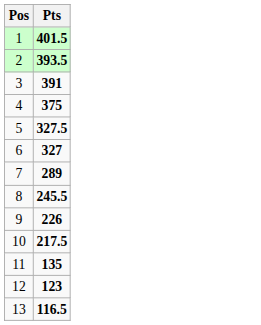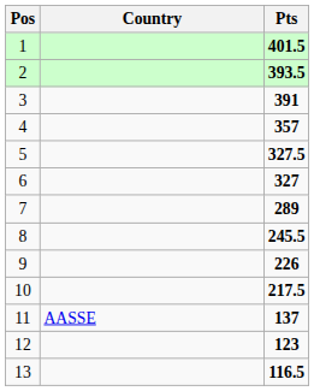+ column: Country | AASSE
4 | Pts: 375 -> 357
11 | Pts: 135 -> 137
